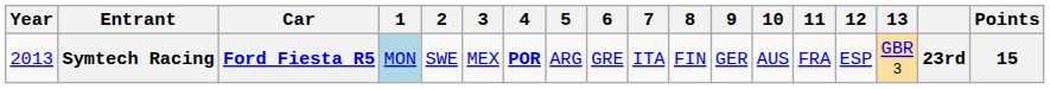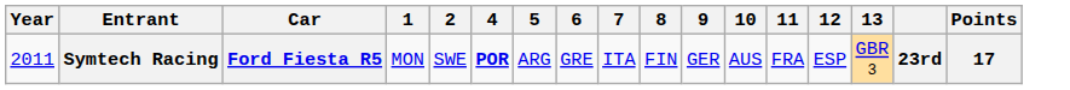- column: 3 | MEX
Symtech Racing | Year: 2013 -> 2011
Symtech Racing | 1: lightblue background -> no background
Symtech Racing | Points: 15 -> 17
